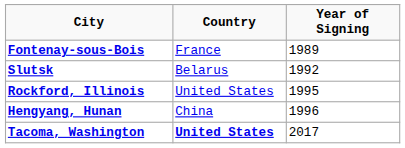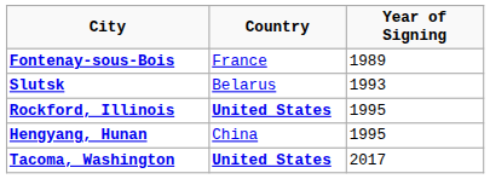Slutsk | Year of Signing: 1992 -> 1993
Rockford, Illinois | Country: normal -> bold
Hengyang, Hunan | Year of Signing: 1996 -> 1995
